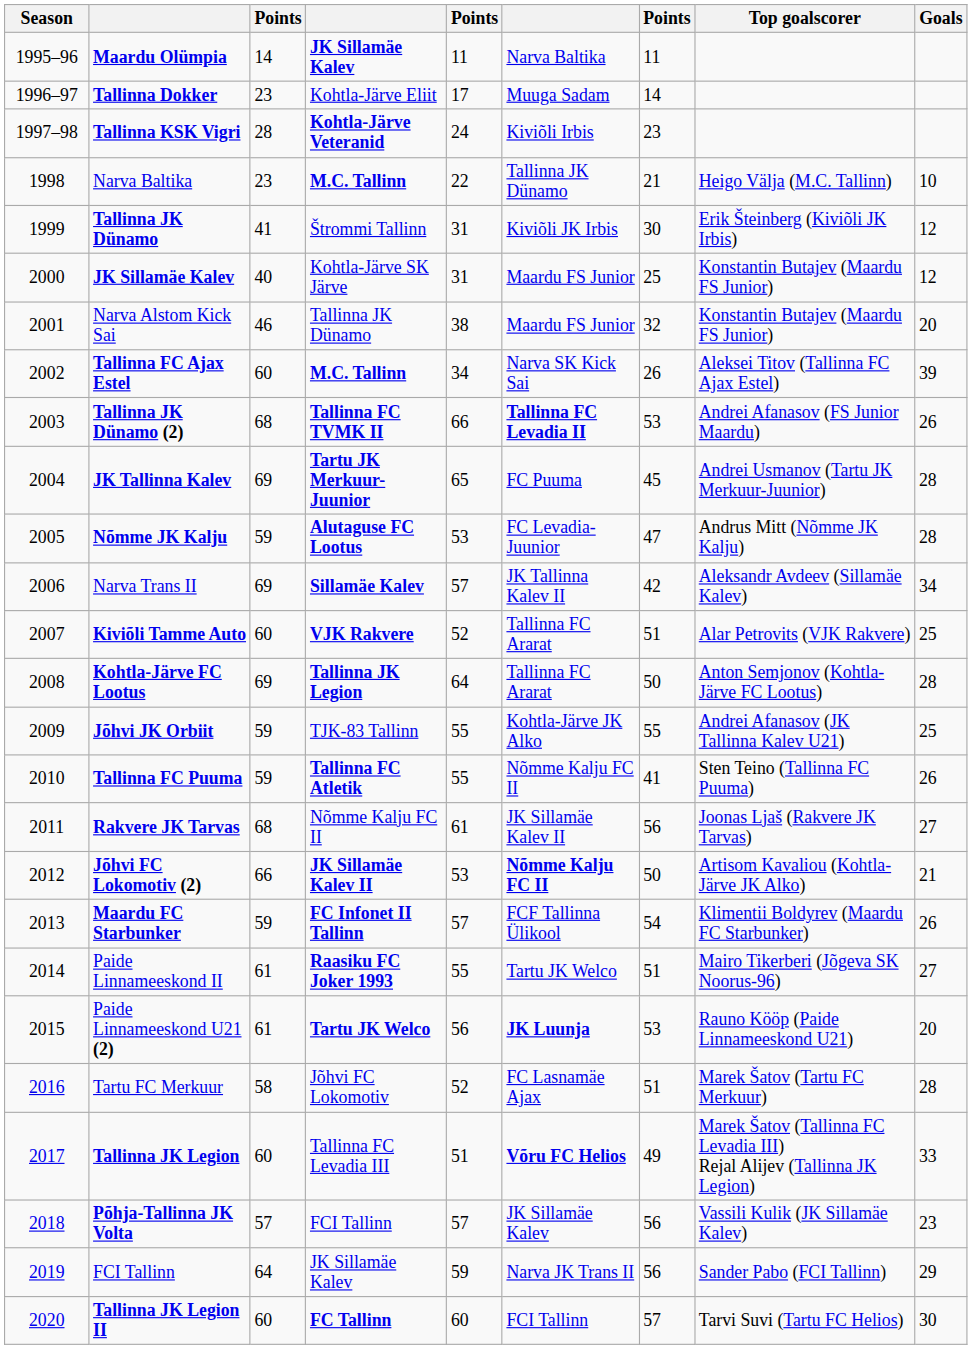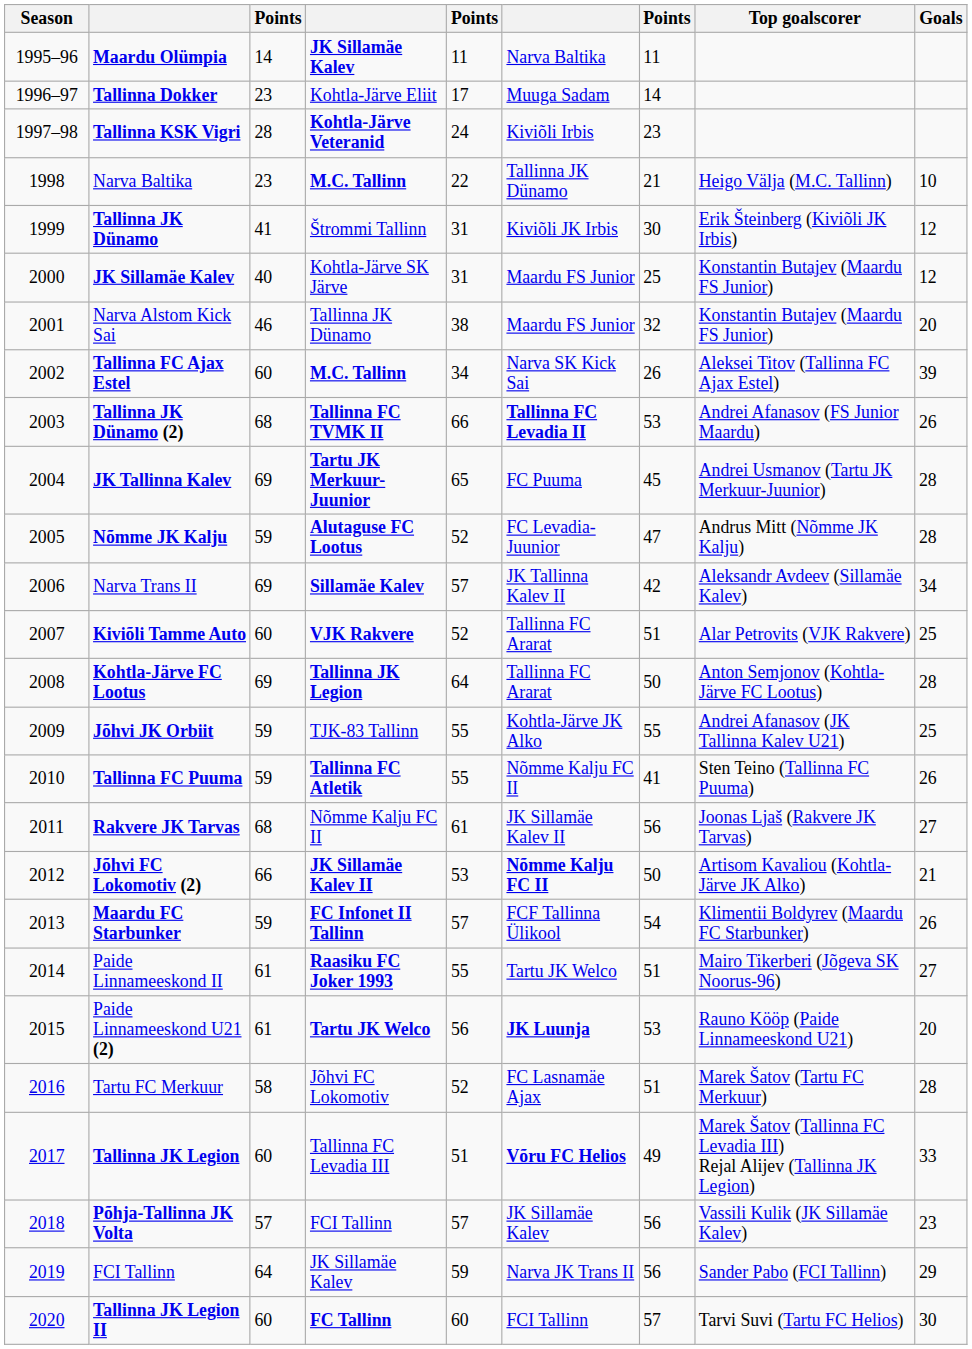Nõmme JK Kalju | column 5: 53 -> 52
